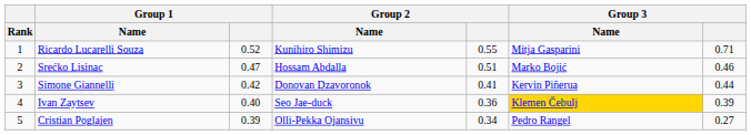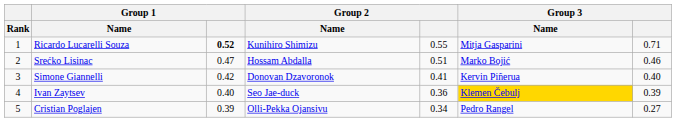Ricardo Lucarelli Souza | Group 1: normal -> bold
Simone Giannelli | Group 3: 0.44 -> 0.40
